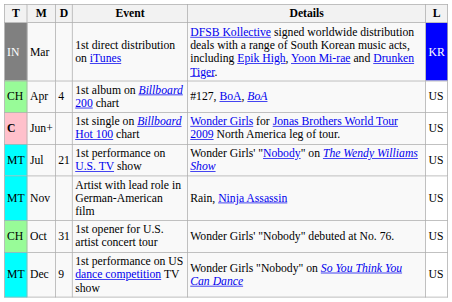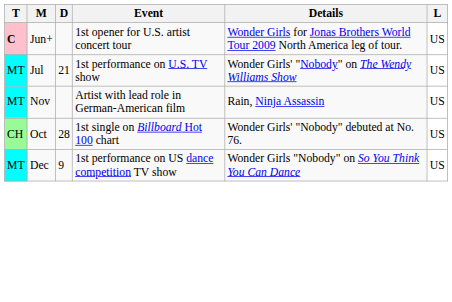- row: IN | Mar | 1st direct distribution on iTunes | DFSB Kollective signed worldwide distribution deals with a range of South Korean music acts, including Epik High, Yoon Mi-rae and Drunken Tiger. | KR
- row: CH | Apr | 4 | 1st album on Billboard 200 chart | #127, BoA, BoA | US
Jun+ | Event: 1st single on Billboard Hot 100 chart -> 1st opener for U.S. artist concert tour
Oct | D: 31 -> 28
Oct | Event: 1st opener for U.S. artist concert tour -> 1st single on Billboard Hot 100 chart
